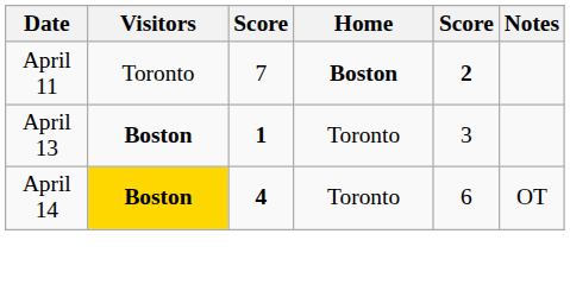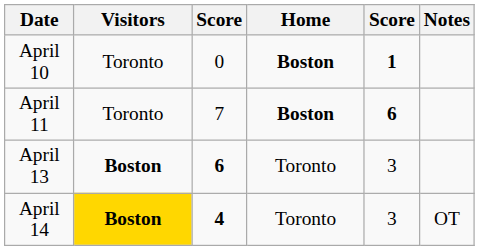+ row: April 10 | Toronto | 0 | Boston | 1
April 11 | column 5: 2 -> 6
April 13 | column 3: 1 -> 6
April 14 | column 5: 6 -> 3
